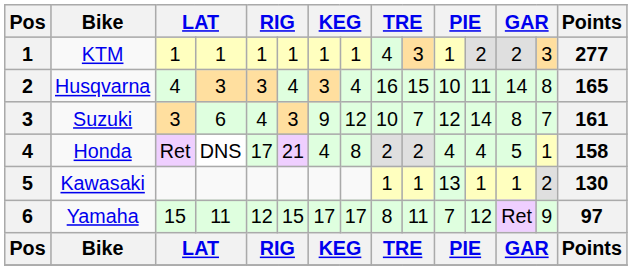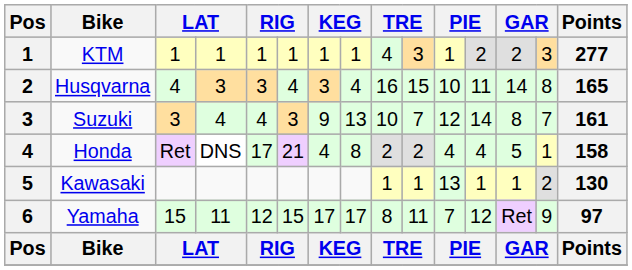Suzuki | column 4: 6 -> 4
Suzuki | column 8: 12 -> 13
